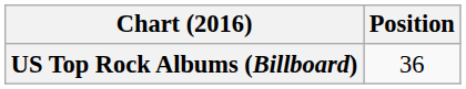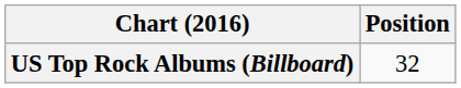US Top Rock Albums (Billboard) | Position: 36 -> 32
